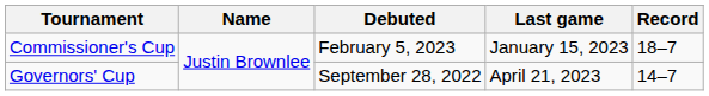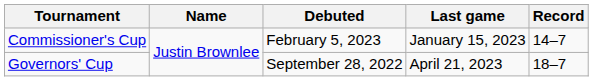Commissioner's Cup | Record: 18–7 -> 14–7
Governors' Cup | Record: 14–7 -> 18–7
